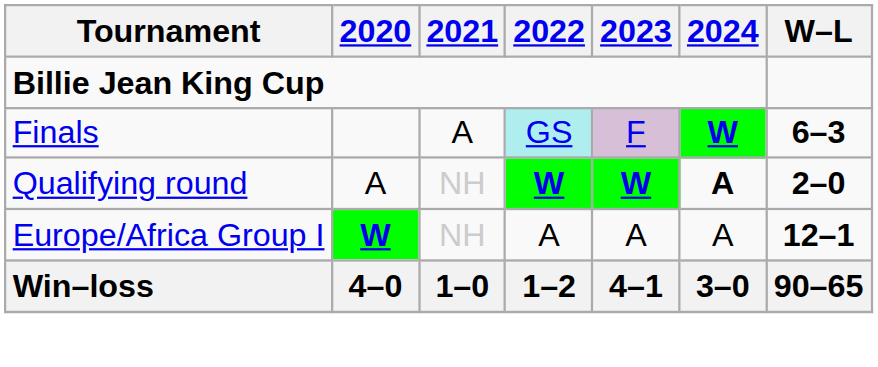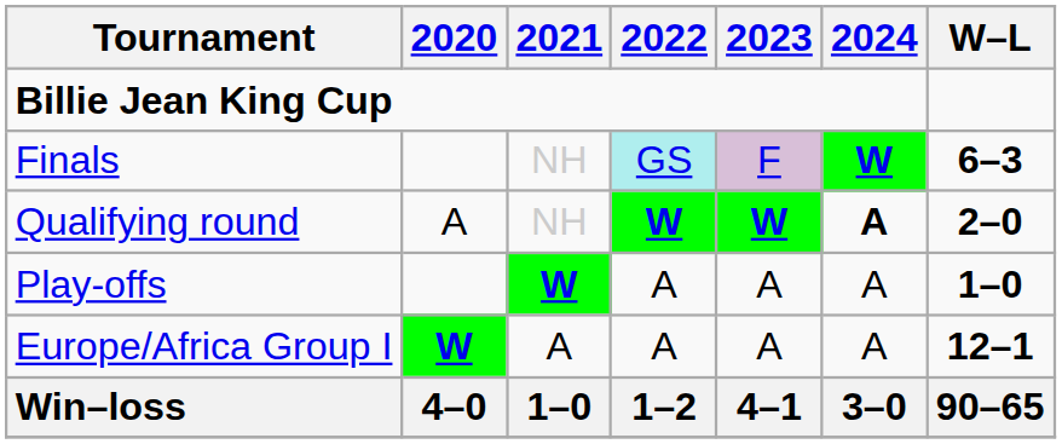Finals | 2021: A -> NH
+ row: Play-offs | W | A | A | A | 1–0
Europe/Africa Group I | 2021: NH -> A
